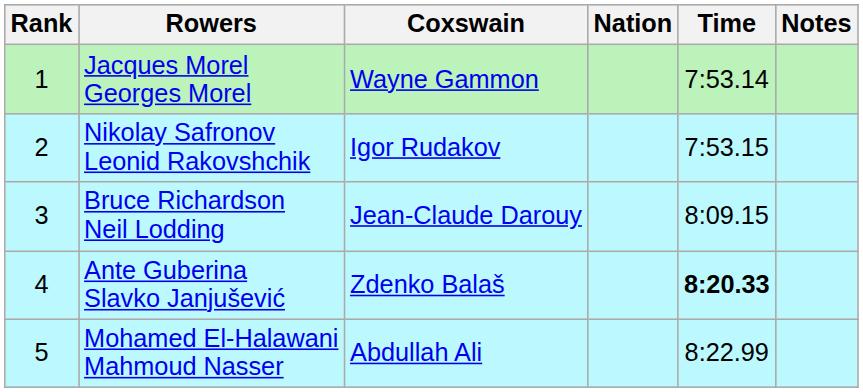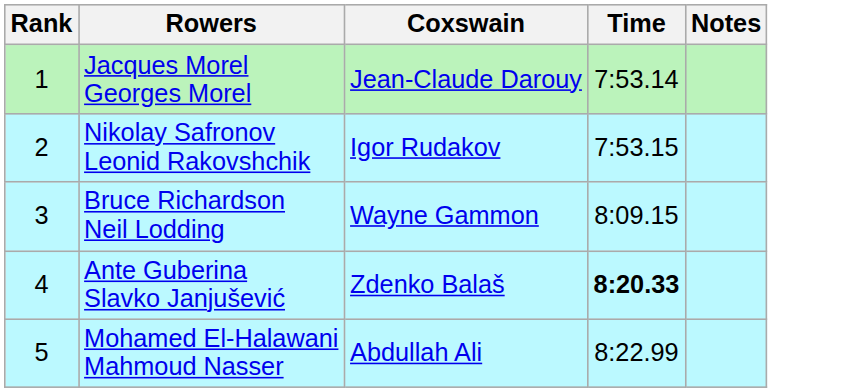- column: Nation
Jacques Morel Georges Morel | Coxswain: Wayne Gammon -> Jean-Claude Darouy
Bruce Richardson Neil Lodding | Coxswain: Jean-Claude Darouy -> Wayne Gammon
